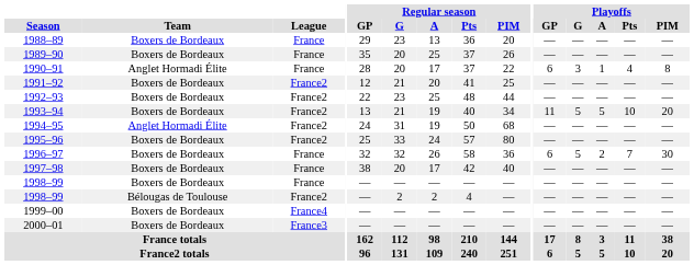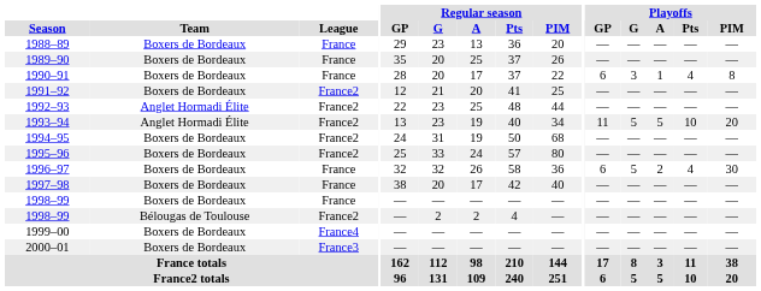1990–91 | Team: Anglet Hormadi Élite -> Boxers de Bordeaux
1992–93 | Team: Boxers de Bordeaux -> Anglet Hormadi Élite
1993–94 | Team: Boxers de Bordeaux -> Anglet Hormadi Élite
1993–94 | Regular season / G: 21 -> 23
1994–95 | Team: Anglet Hormadi Élite -> Boxers de Bordeaux
1996–97 | Playoffs / Pts: 7 -> 4
